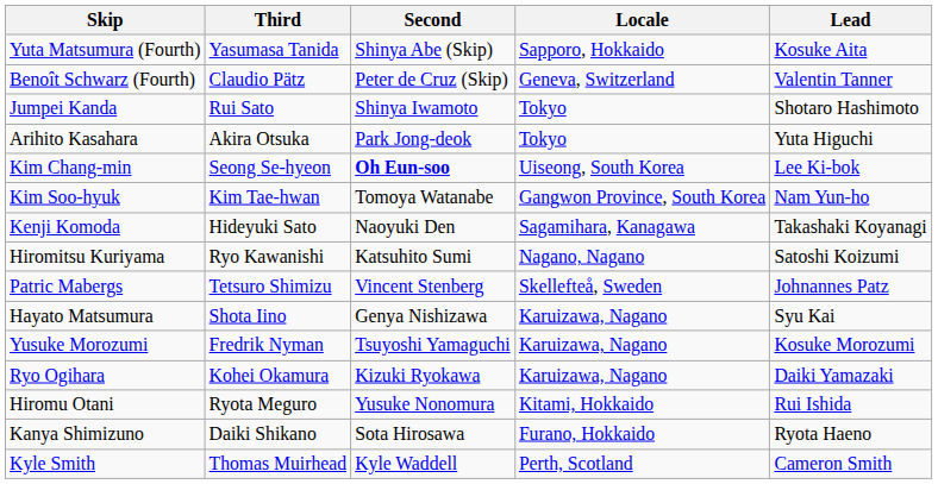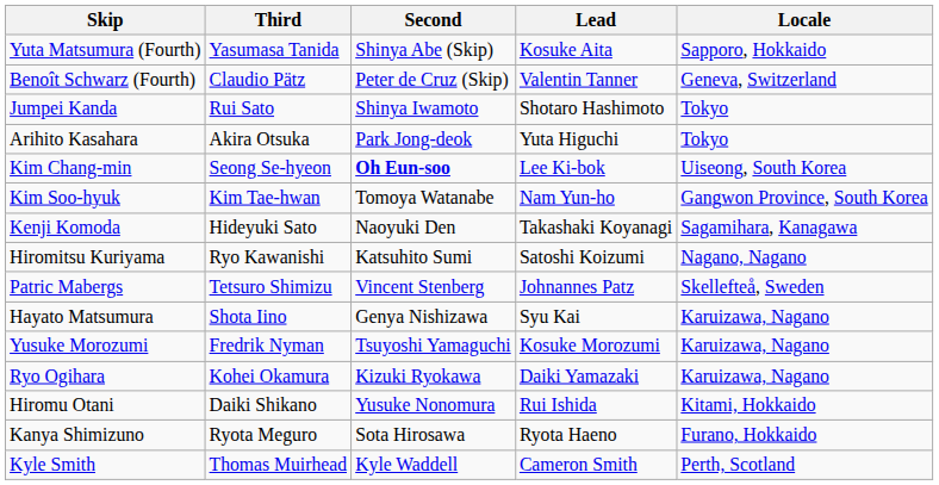columns swapped: Lead <-> Locale
Hiromu Otani | Third: Ryota Meguro -> Daiki Shikano
Kanya Shimizuno | Third: Daiki Shikano -> Ryota Meguro
